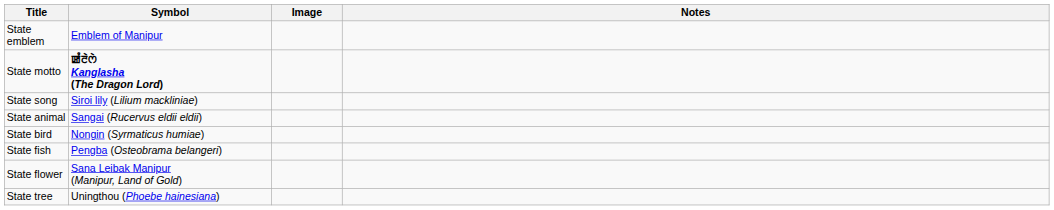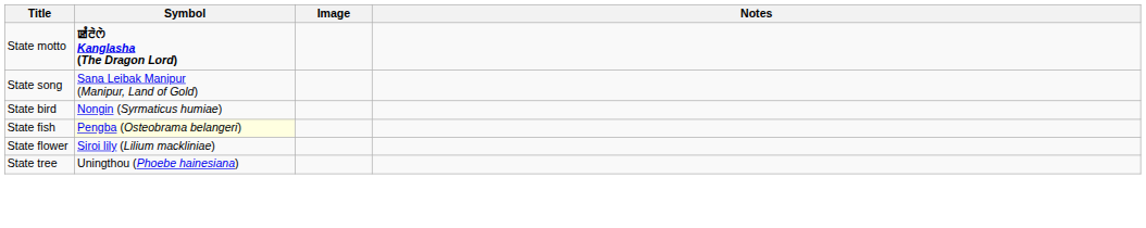- row: State emblem | Emblem of Manipur
State song | Symbol: Siroi lily (Lilium mackliniae) -> Sana Leibak Manipur (Manipur, Land of Gold)
- row: State animal | Sangai (Rucervus eldii eldii)
State fish | Symbol: no background -> lightyellow background
State flower | Symbol: Sana Leibak Manipur (Manipur, Land of Gold) -> Siroi lily (Lilium mackliniae)
